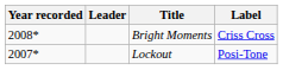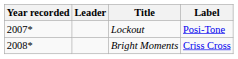rows swapped: Lockout <-> Bright Moments
